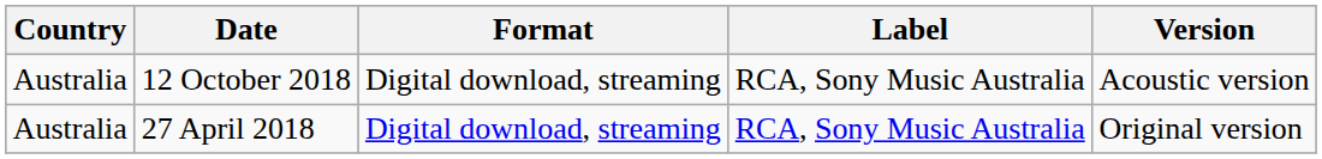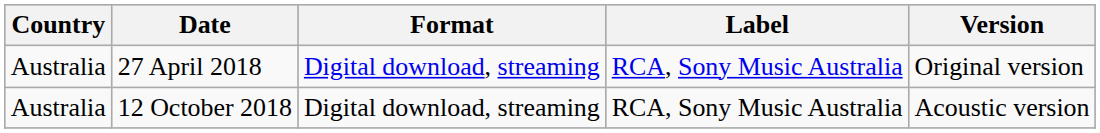rows swapped: 27 April 2018 <-> 12 October 2018
